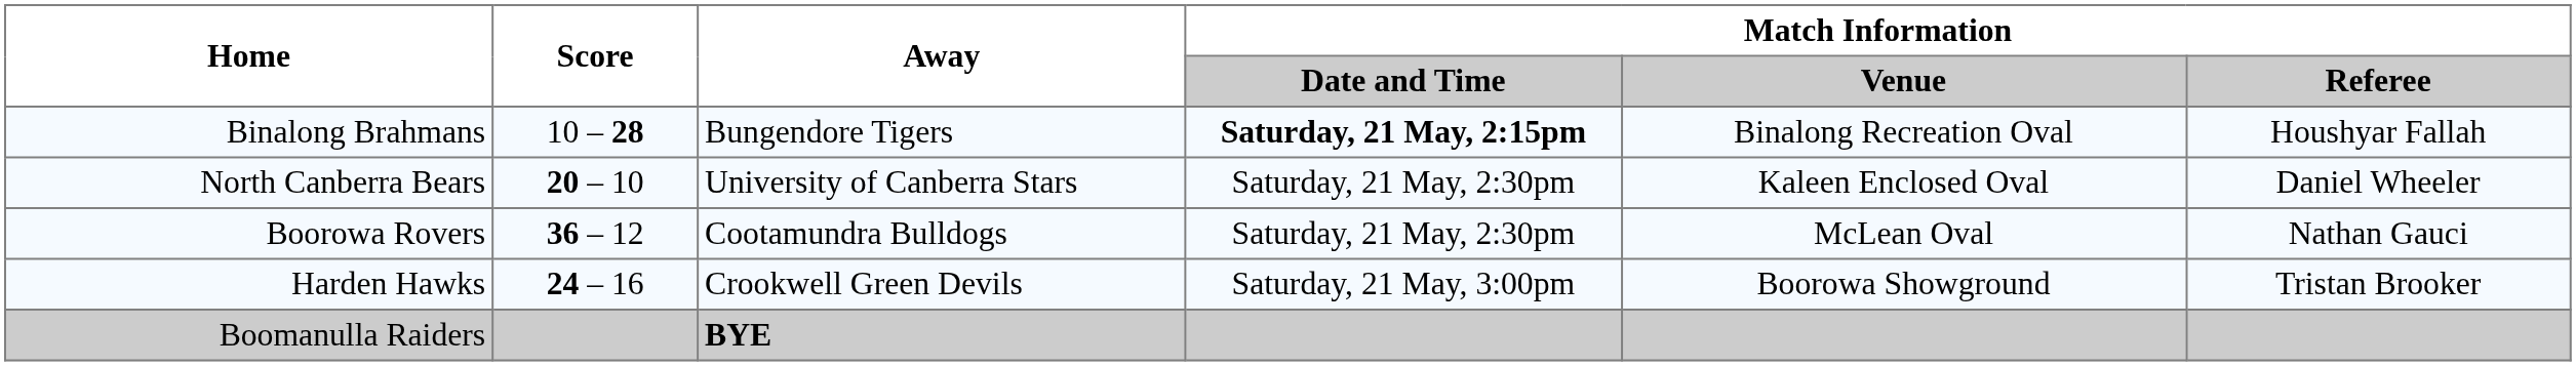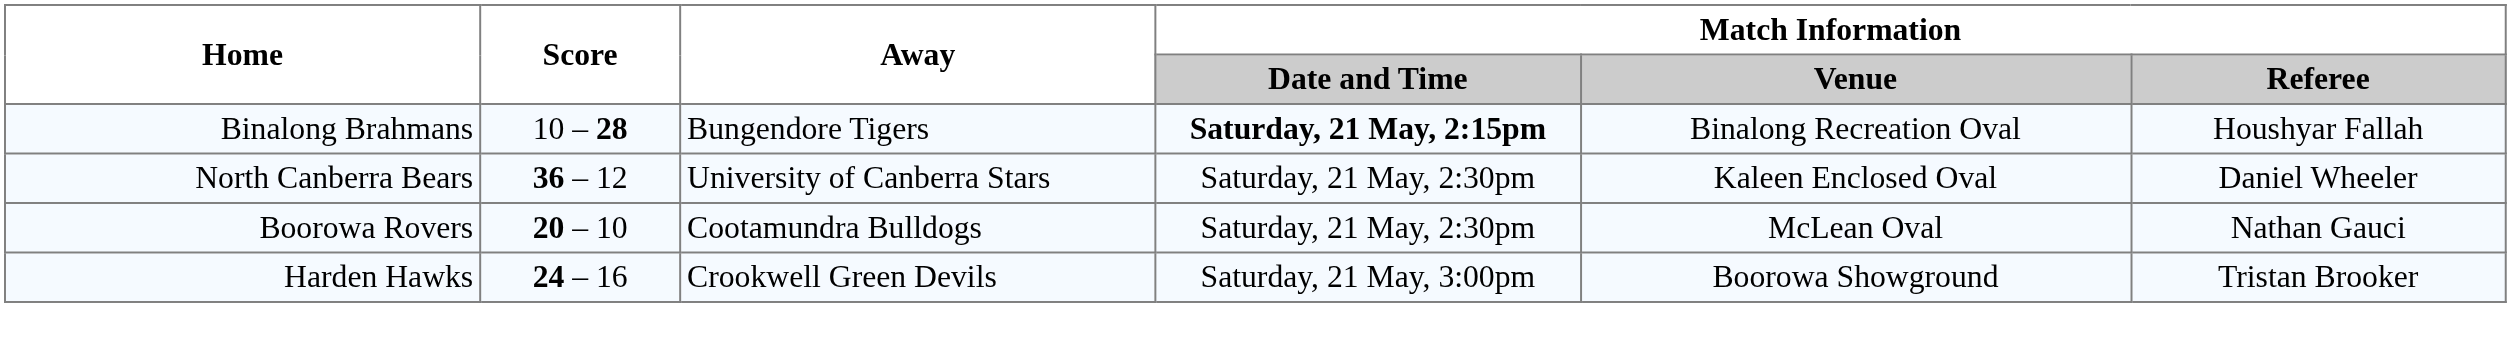North Canberra Bears | Score: 20 – 10 -> 36 – 12
Boorowa Rovers | Score: 36 – 12 -> 20 – 10
- row: Boomanulla Raiders | BYE
